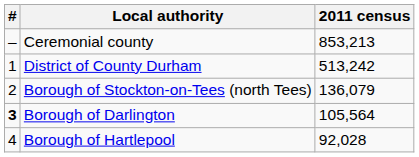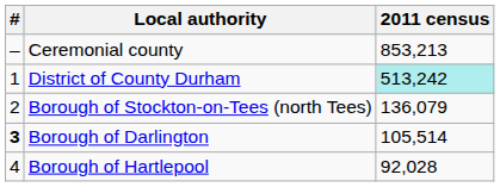District of County Durham | 2011 census: no background -> paleturquoise background
Borough of Darlington | 2011 census: 105,564 -> 105,514
